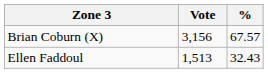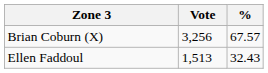Brian Coburn (X) | Vote: 3,156 -> 3,256
